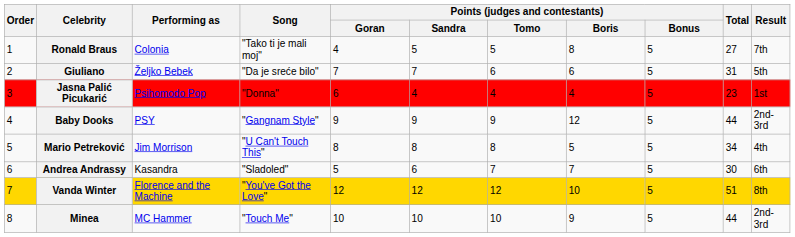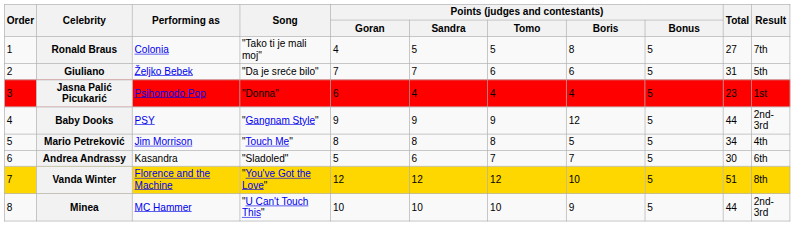Mario Petreković | Song: "U Can't Touch This" -> "Touch Me"
Minea | Song: "Touch Me" -> "U Can't Touch This"
